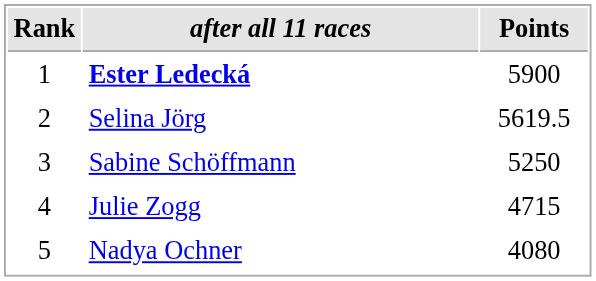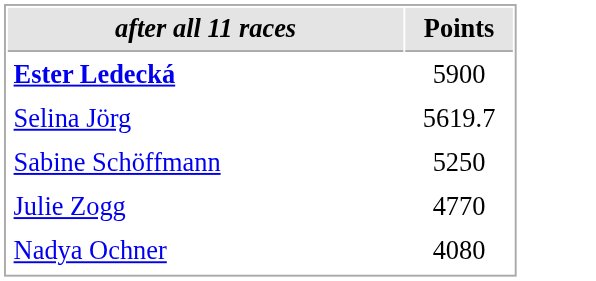- column: Rank | 1 | 2 | 3 | 4 | 5
Selina Jörg | Points: 5619.5 -> 5619.7
Julie Zogg | Points: 4715 -> 4770
